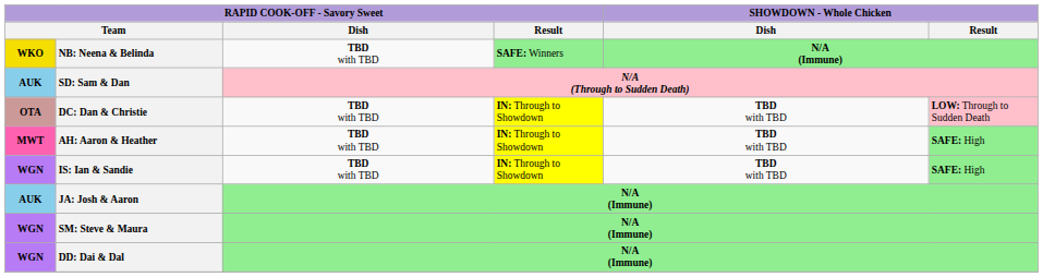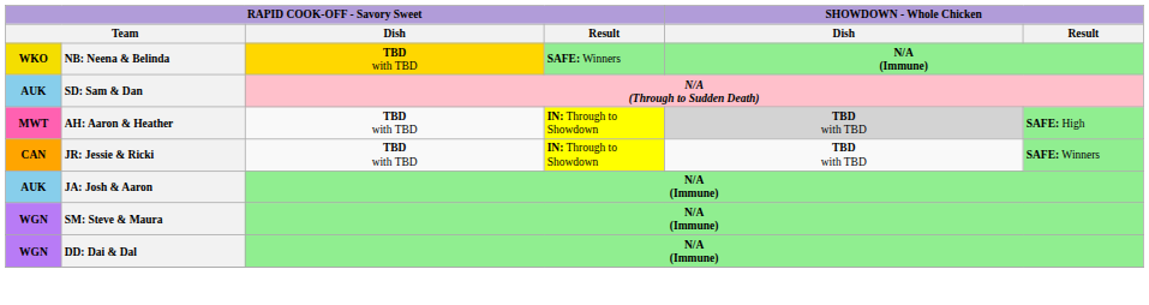NB: Neena & Belinda | RAPID COOK-OFF - Savory Sweet / Dish: no background -> gold background
- row: OTA | DC: Dan & Christie | TBD with TBD | IN: Through to Showdown | TBD with TBD | LOW: Through to Sudden Death
AH: Aaron & Heather | SHOWDOWN - Whole Chicken / Dish: no background -> lightgrey background
- row: WGN | IS: Ian & Sandie | TBD with TBD | IN: Through to Showdown | TBD with TBD | SAFE: High
+ row: CAN | JR: Jessie & Ricki | TBD with TBD | IN: Through to Showdown | TBD with TBD | SAFE: Winners
